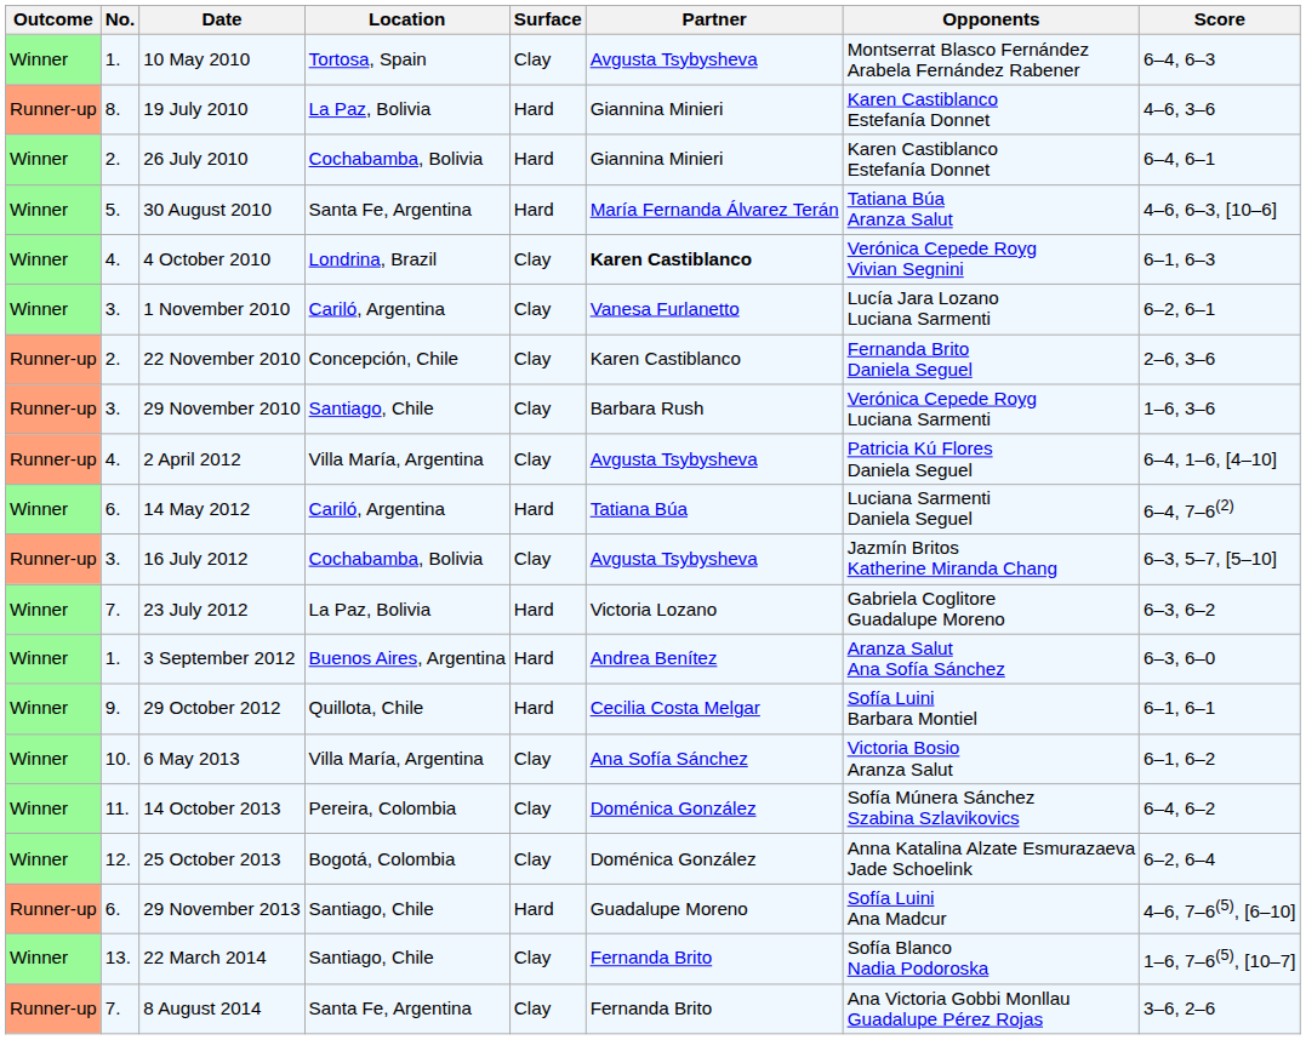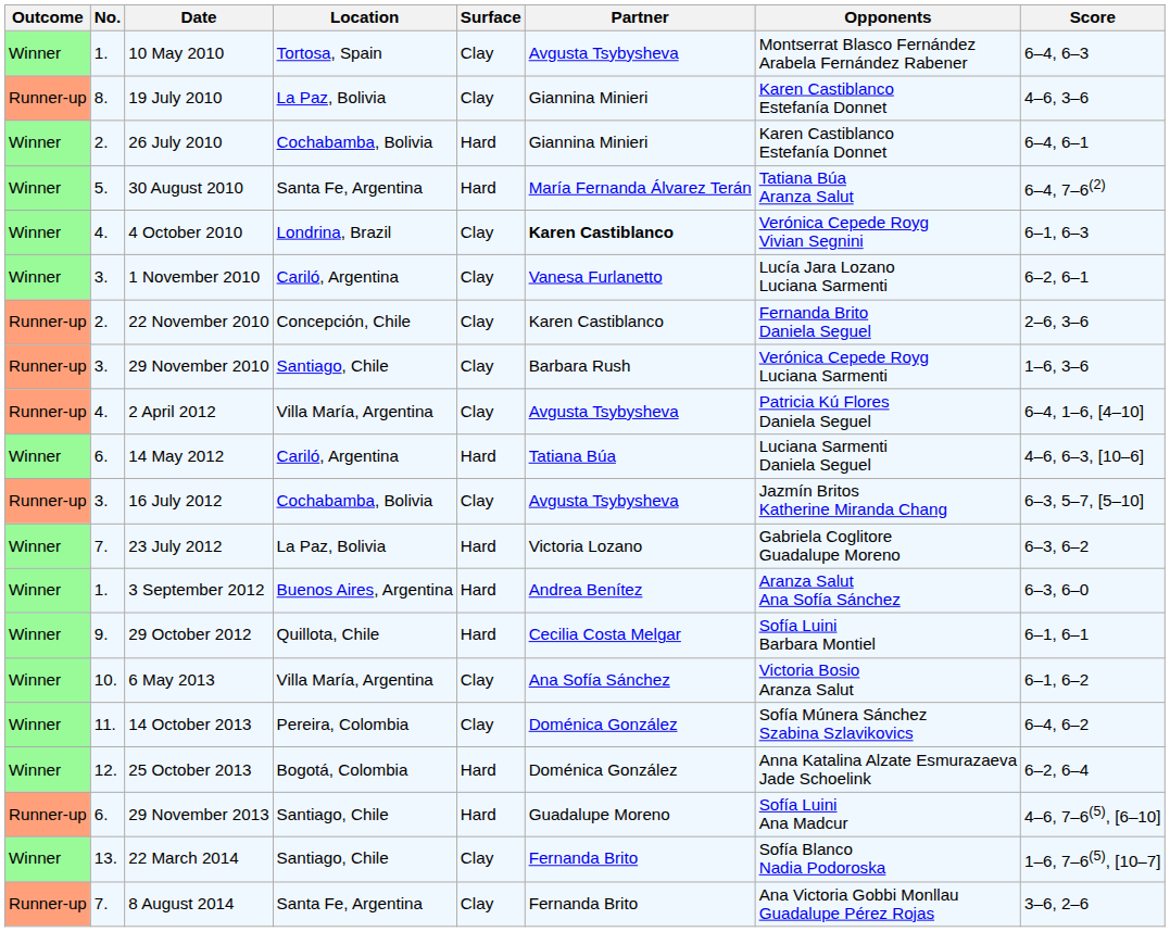19 July 2010 | Surface: Hard -> Clay
30 August 2010 | Score: 4–6, 6–3, [10–6] -> 6–4, 7–6(2)
14 May 2012 | Score: 6–4, 7–6(2) -> 4–6, 6–3, [10–6]
25 October 2013 | Surface: Clay -> Hard
